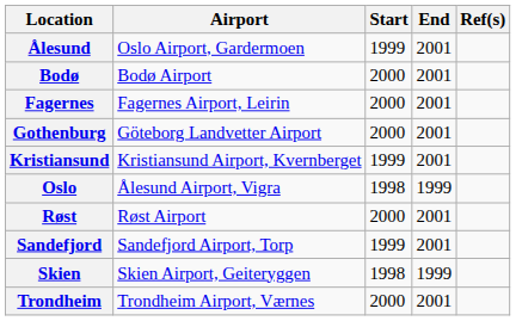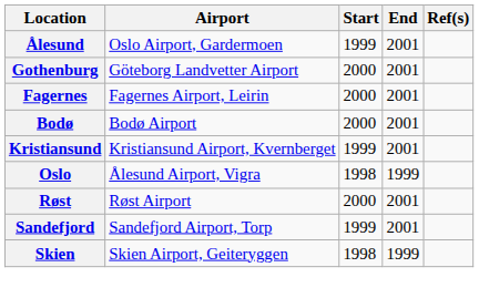rows swapped: Bodø <-> Gothenburg
- row: Trondheim | Trondheim Airport, Værnes | 2000 | 2001
